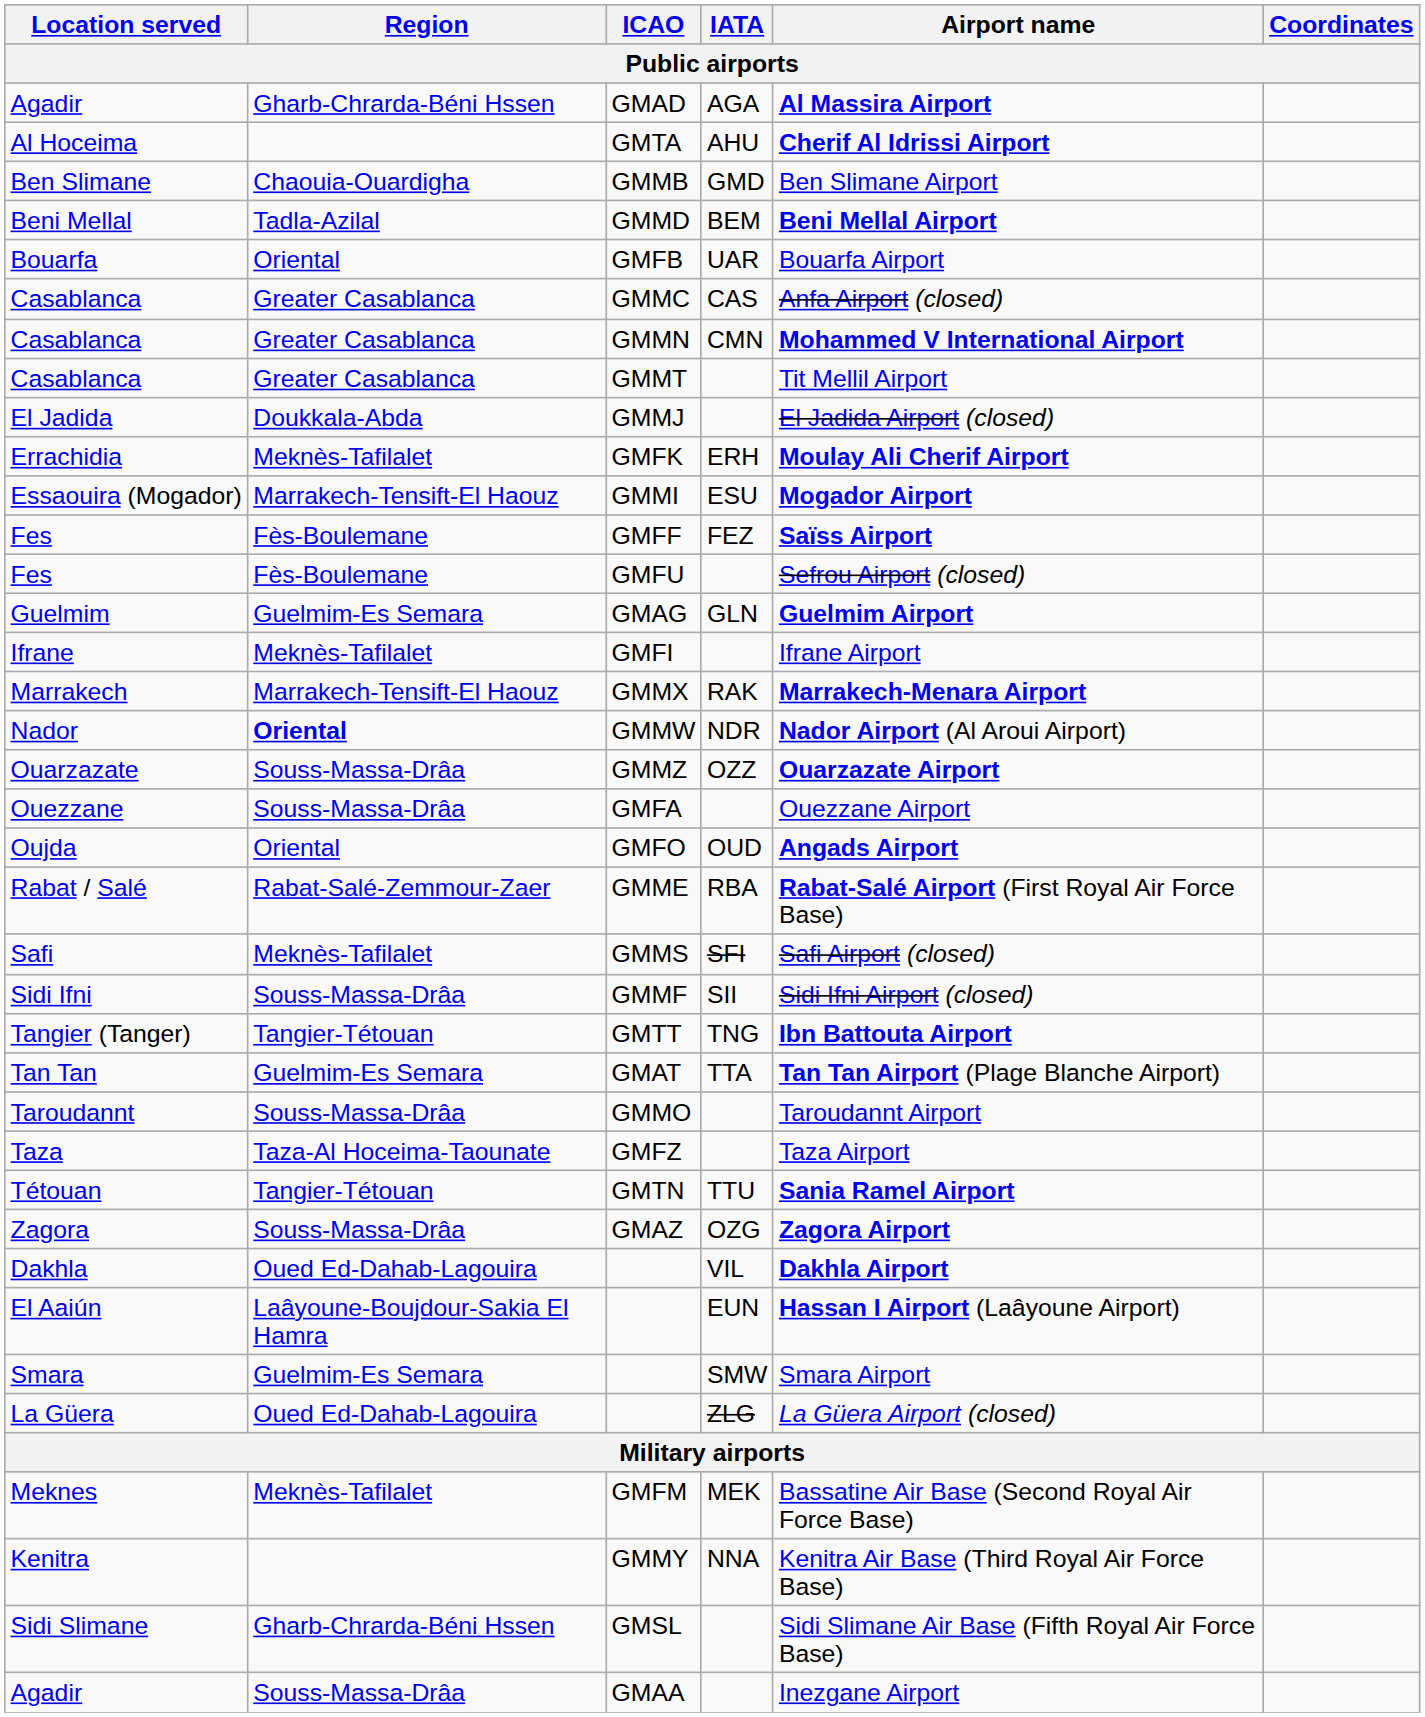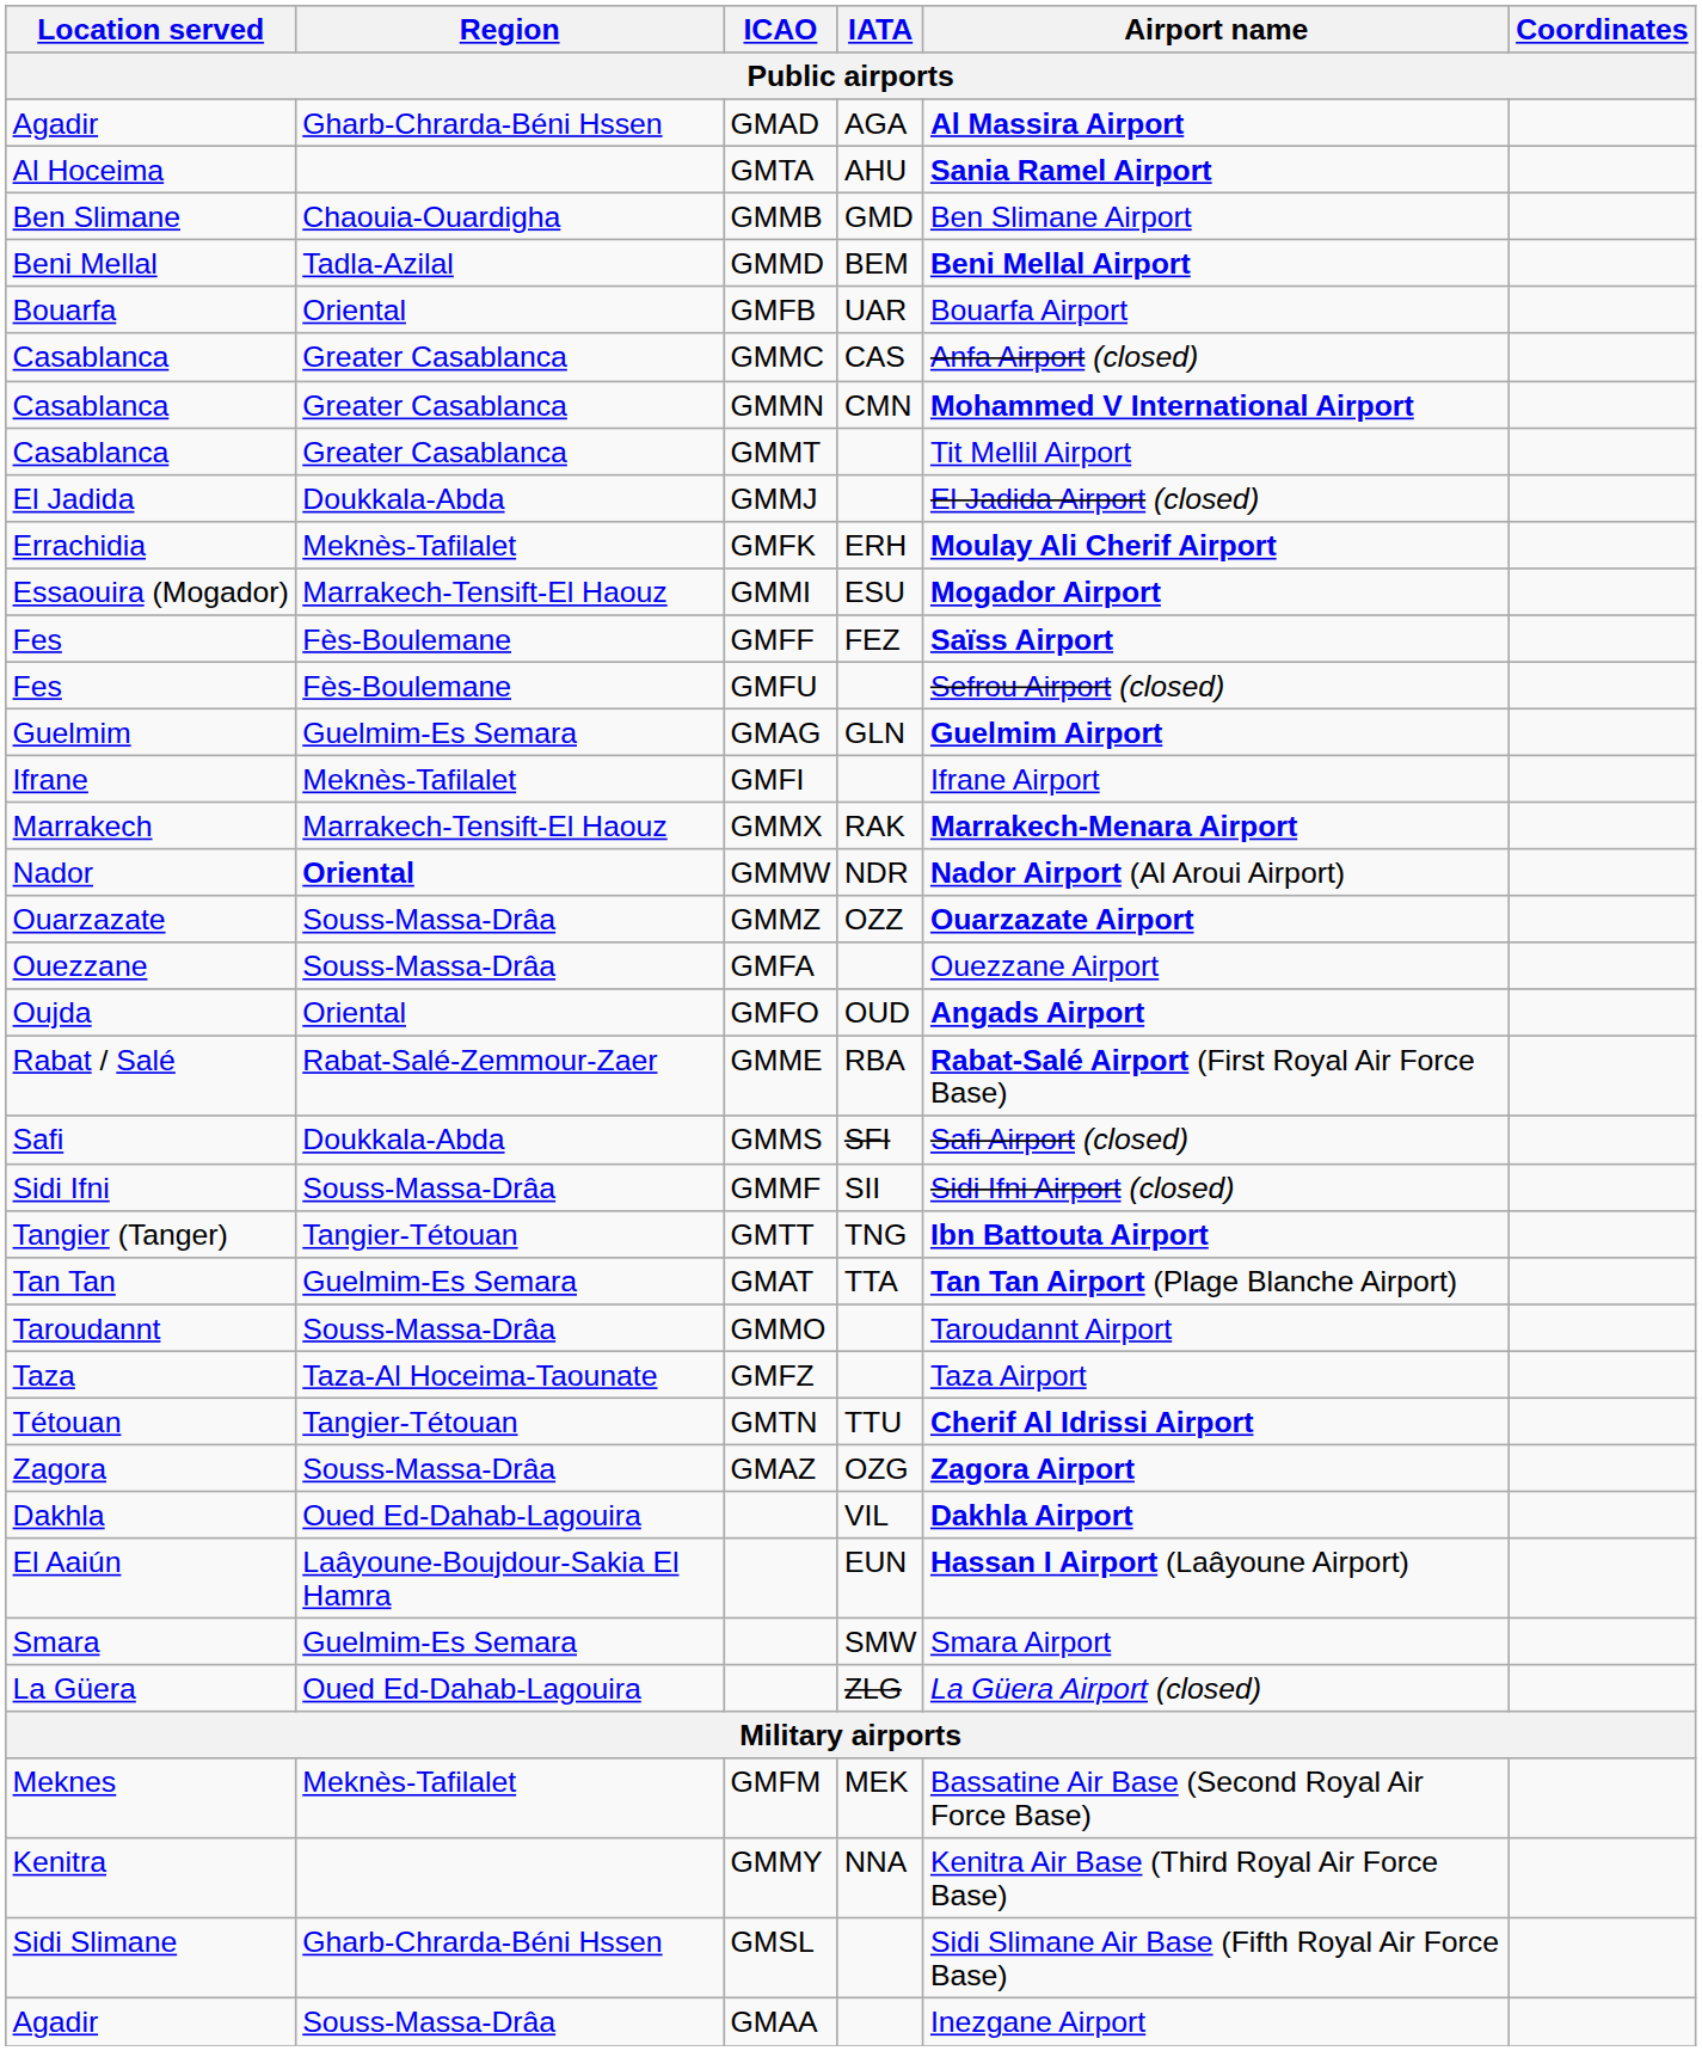GMTA | Airport name: Cherif Al Idrissi Airport -> Sania Ramel Airport
GMMS | Region: Meknès-Tafilalet -> Doukkala-Abda
GMTN | Airport name: Sania Ramel Airport -> Cherif Al Idrissi Airport
